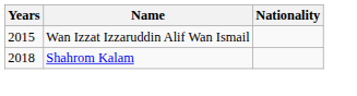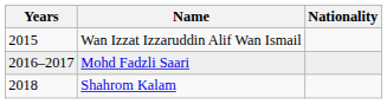+ row: 2016–2017 | Mohd Fadzli Saari
